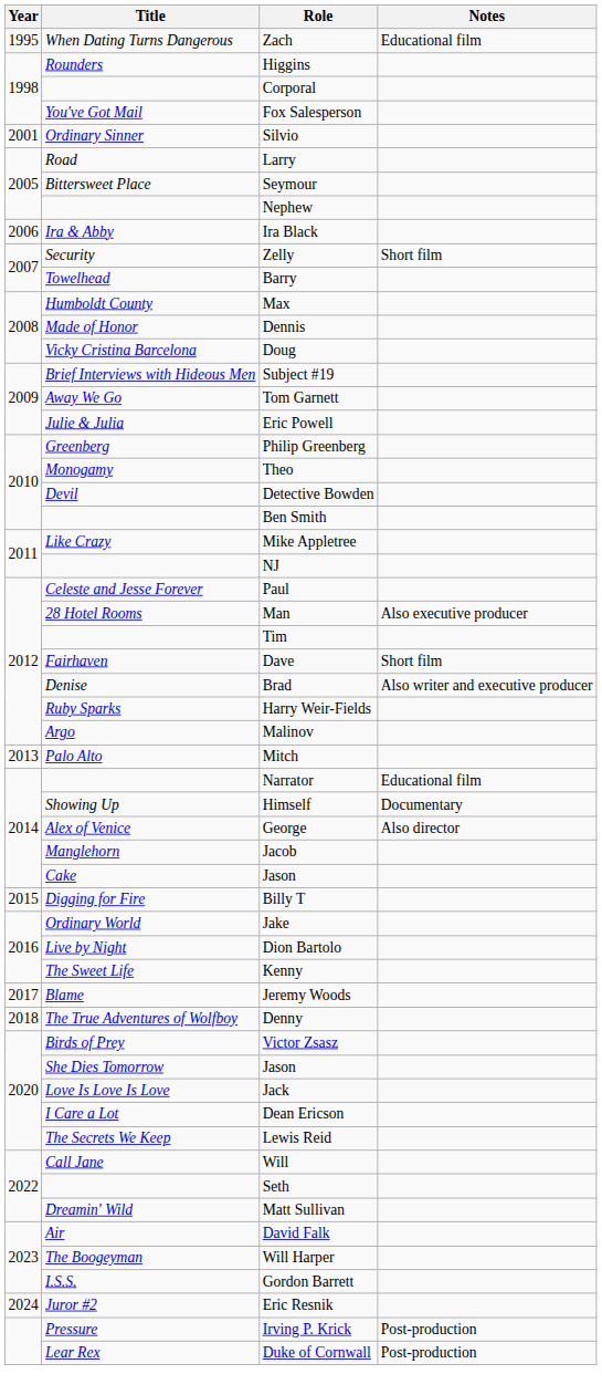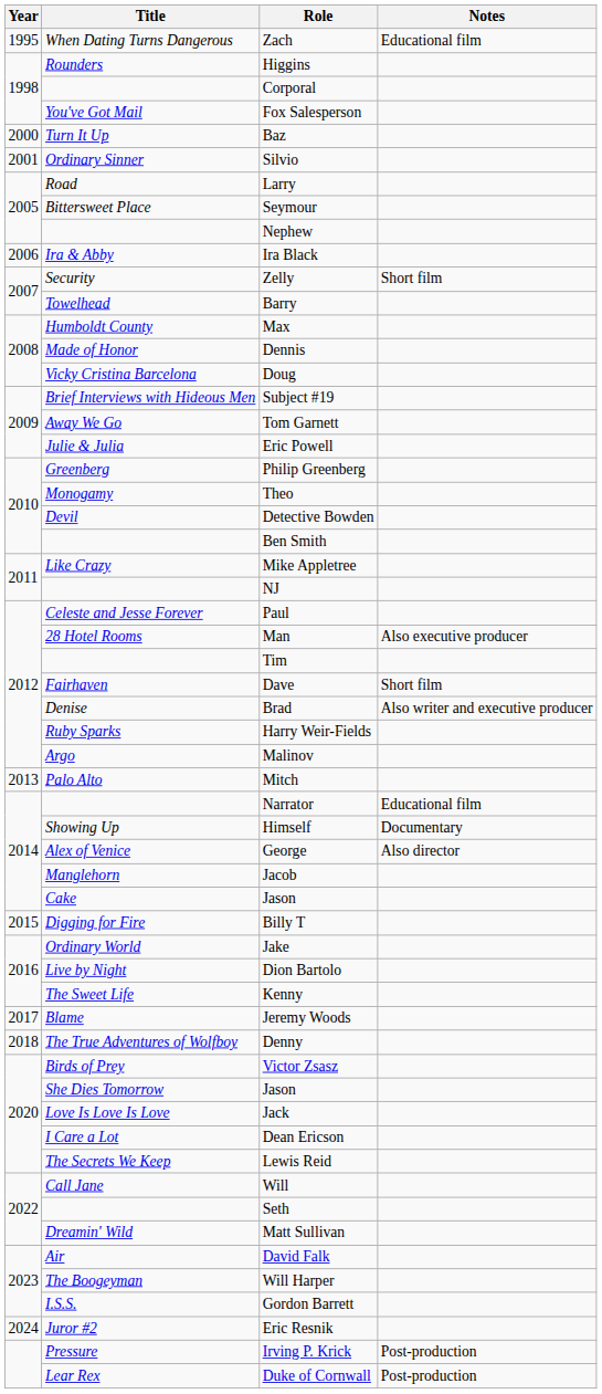+ row: 2000 | Turn It Up | Baz
